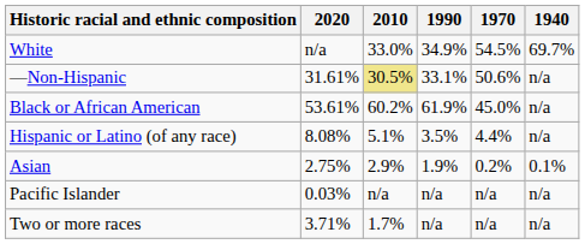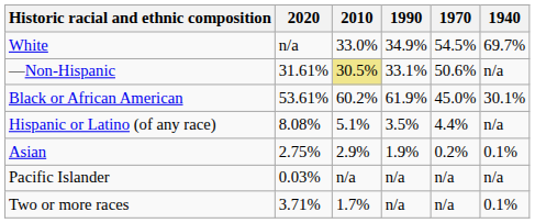Black or African American | 1940: n/a -> 30.1%
Two or more races | 1940: n/a -> 0.1%
